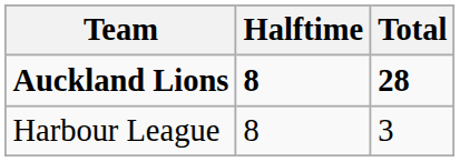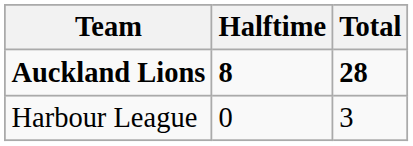Harbour League | Halftime: 8 -> 0
